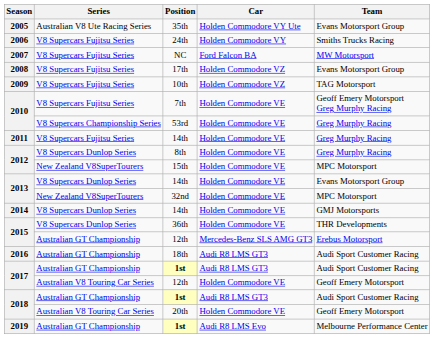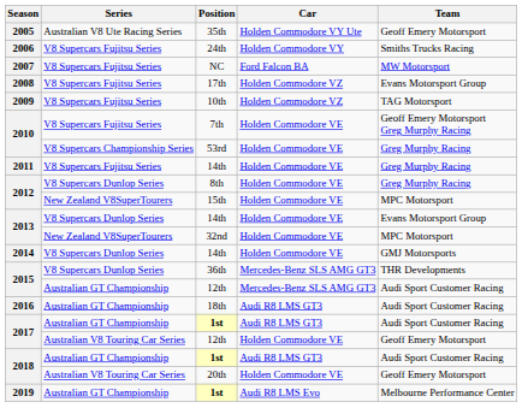35th | Team: Evans Motorsport Group -> Geoff Emery Motorsport
36th | Car: Holden Commodore VE -> Mercedes-Benz SLS AMG GT3
2015 / 12th | Team: Erebus Motorsport -> Audi Sport Customer Racing
